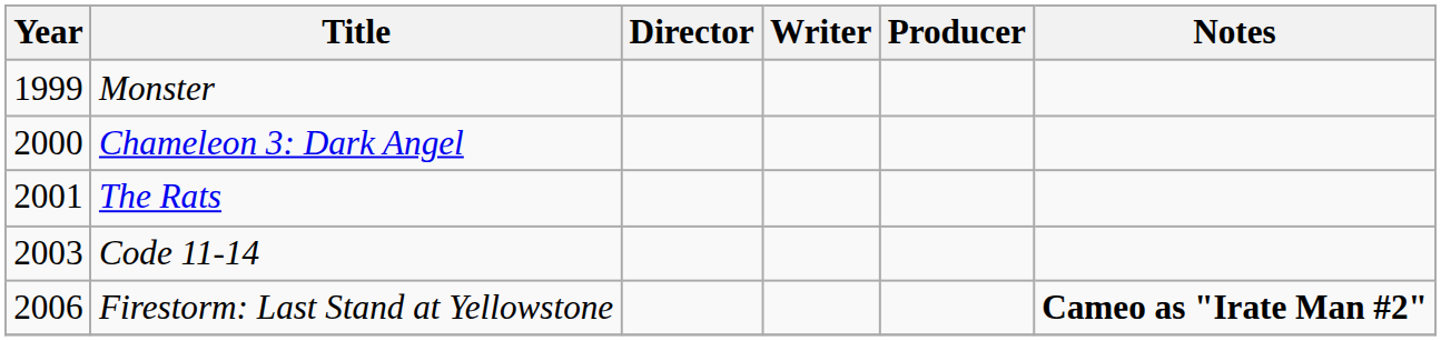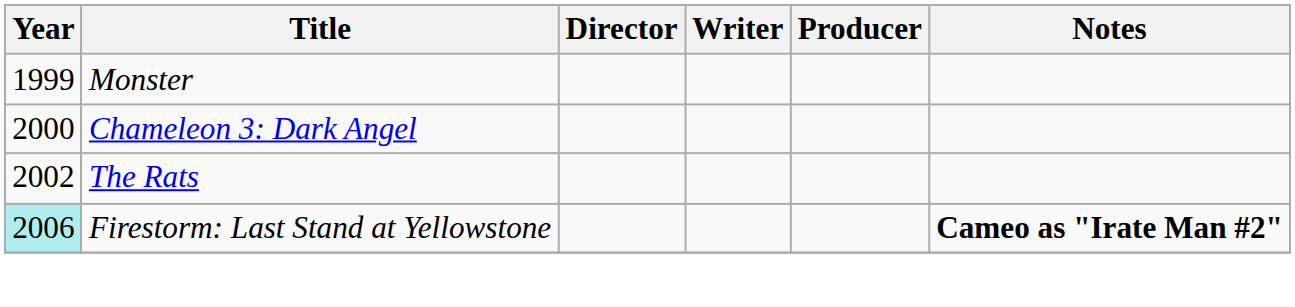The Rats | Year: 2001 -> 2002
- row: 2003 | Code 11-14
Firestorm: Last Stand at Yellowstone | Year: no background -> paleturquoise background
